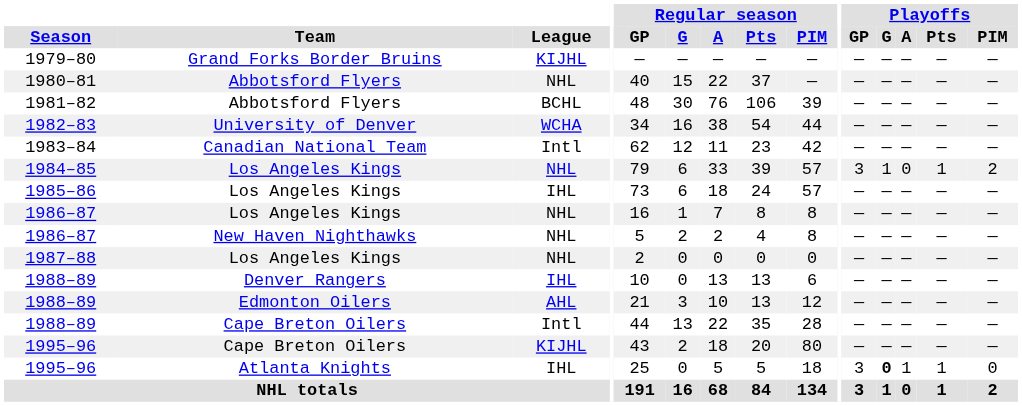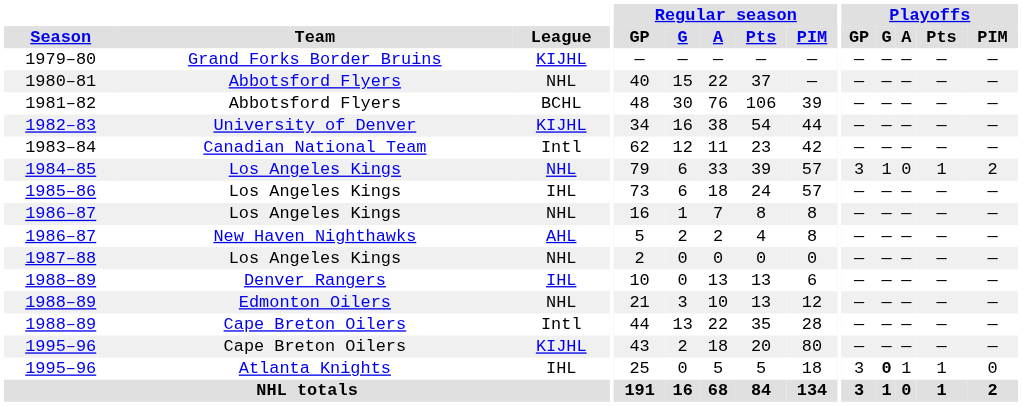1982–83 | League: WCHA -> KIJHL
1986–87 / New Haven Nighthawks | League: NHL -> AHL
1988–89 / Edmonton Oilers | League: AHL -> NHL
